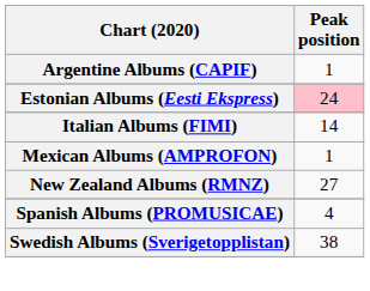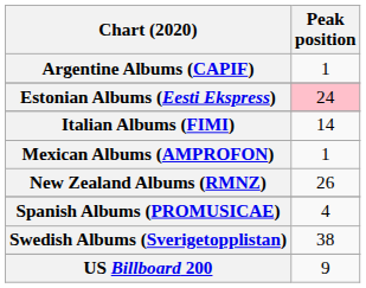New Zealand Albums (RMNZ) | Peak position: 27 -> 26
+ row: US Billboard 200 | 9
